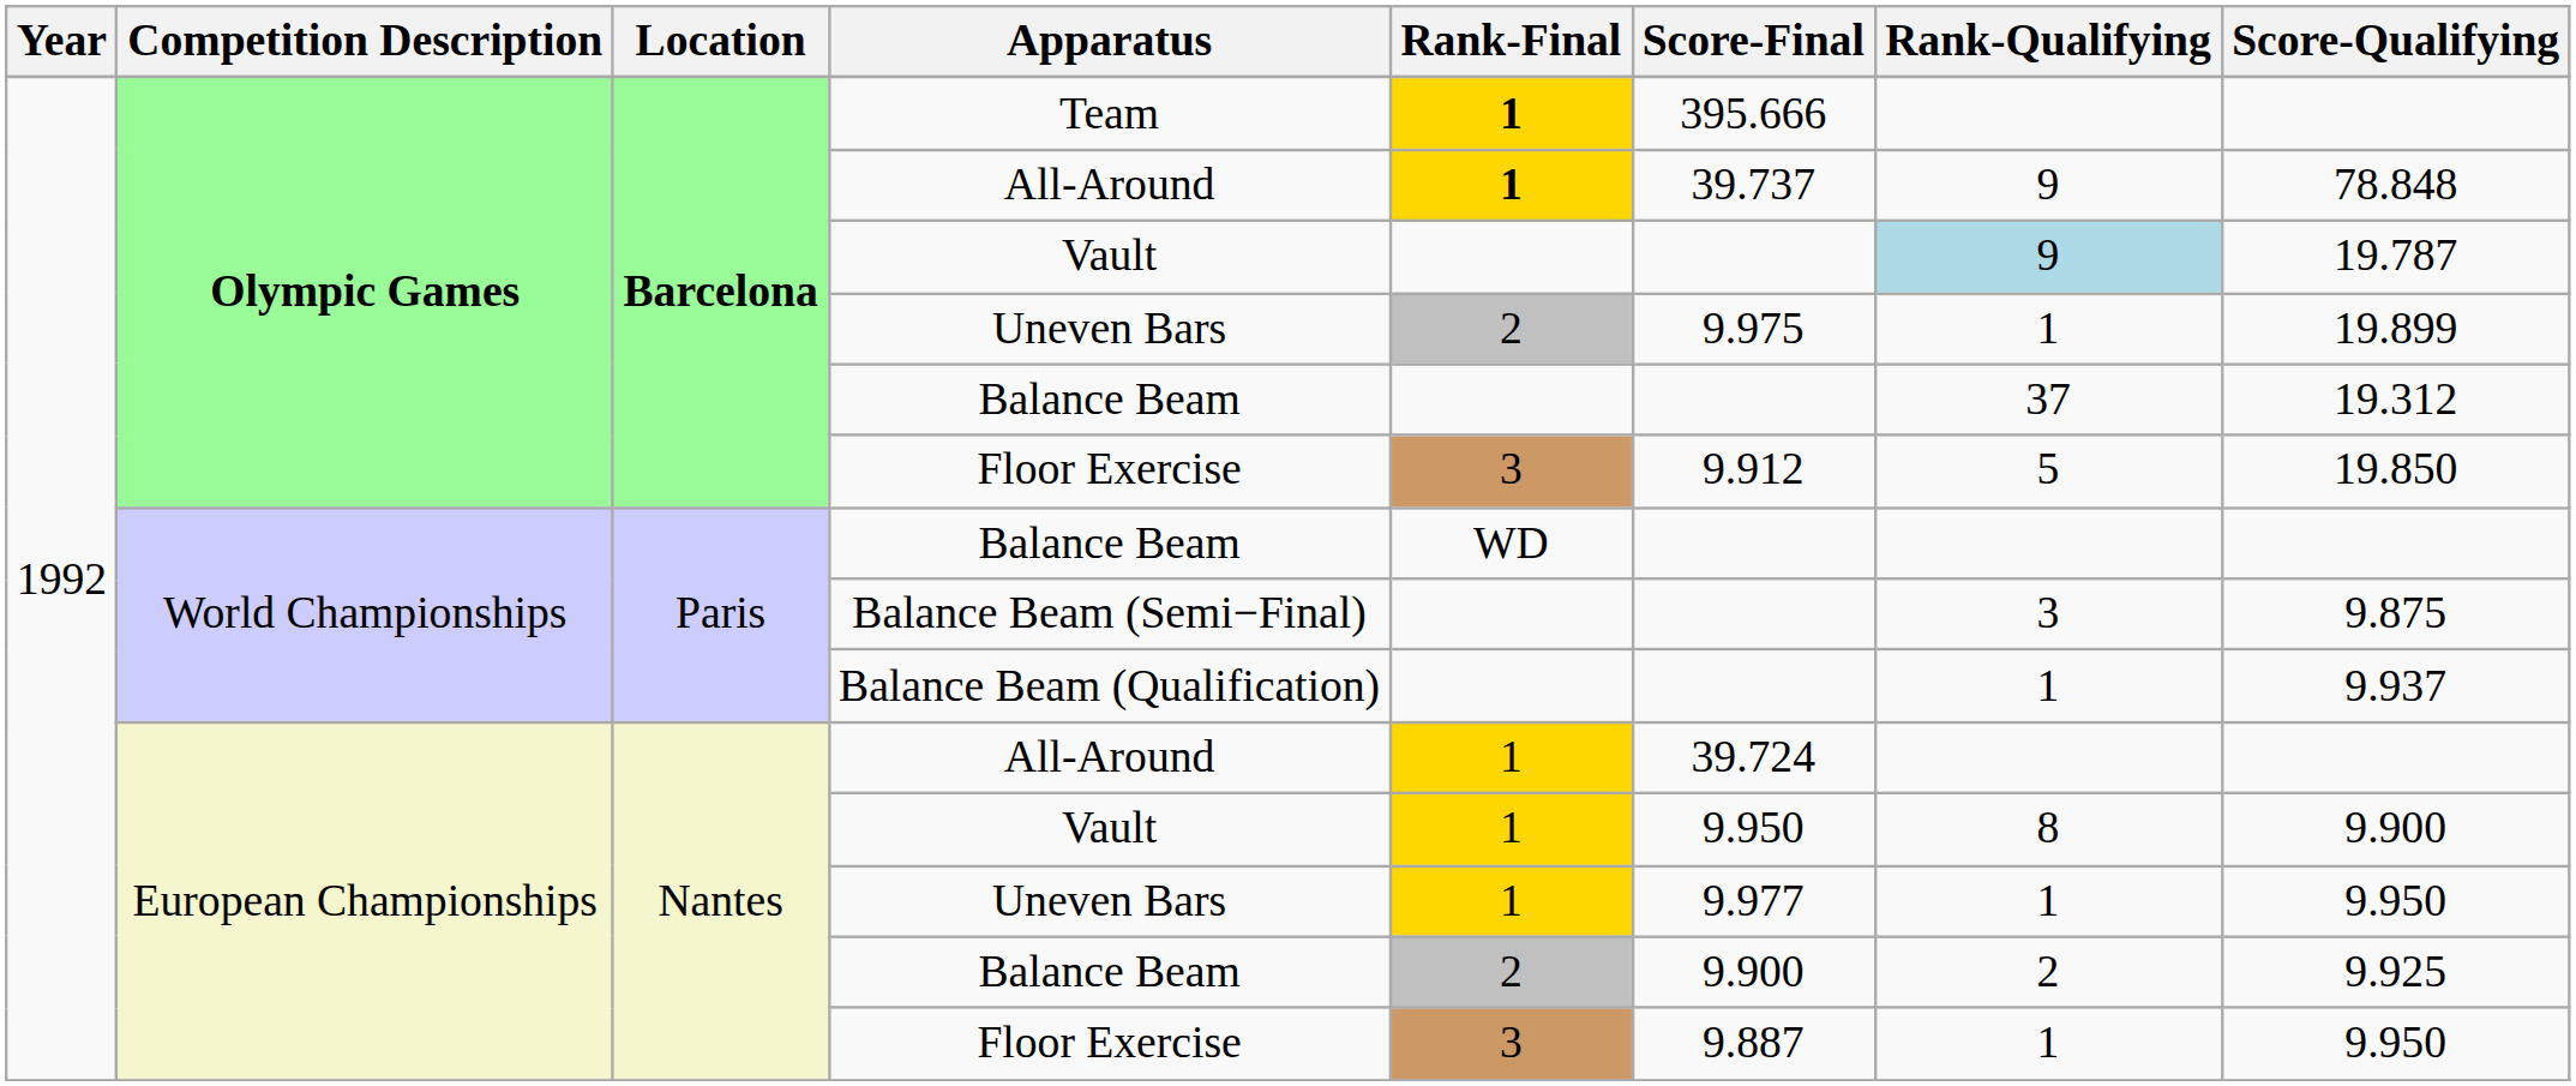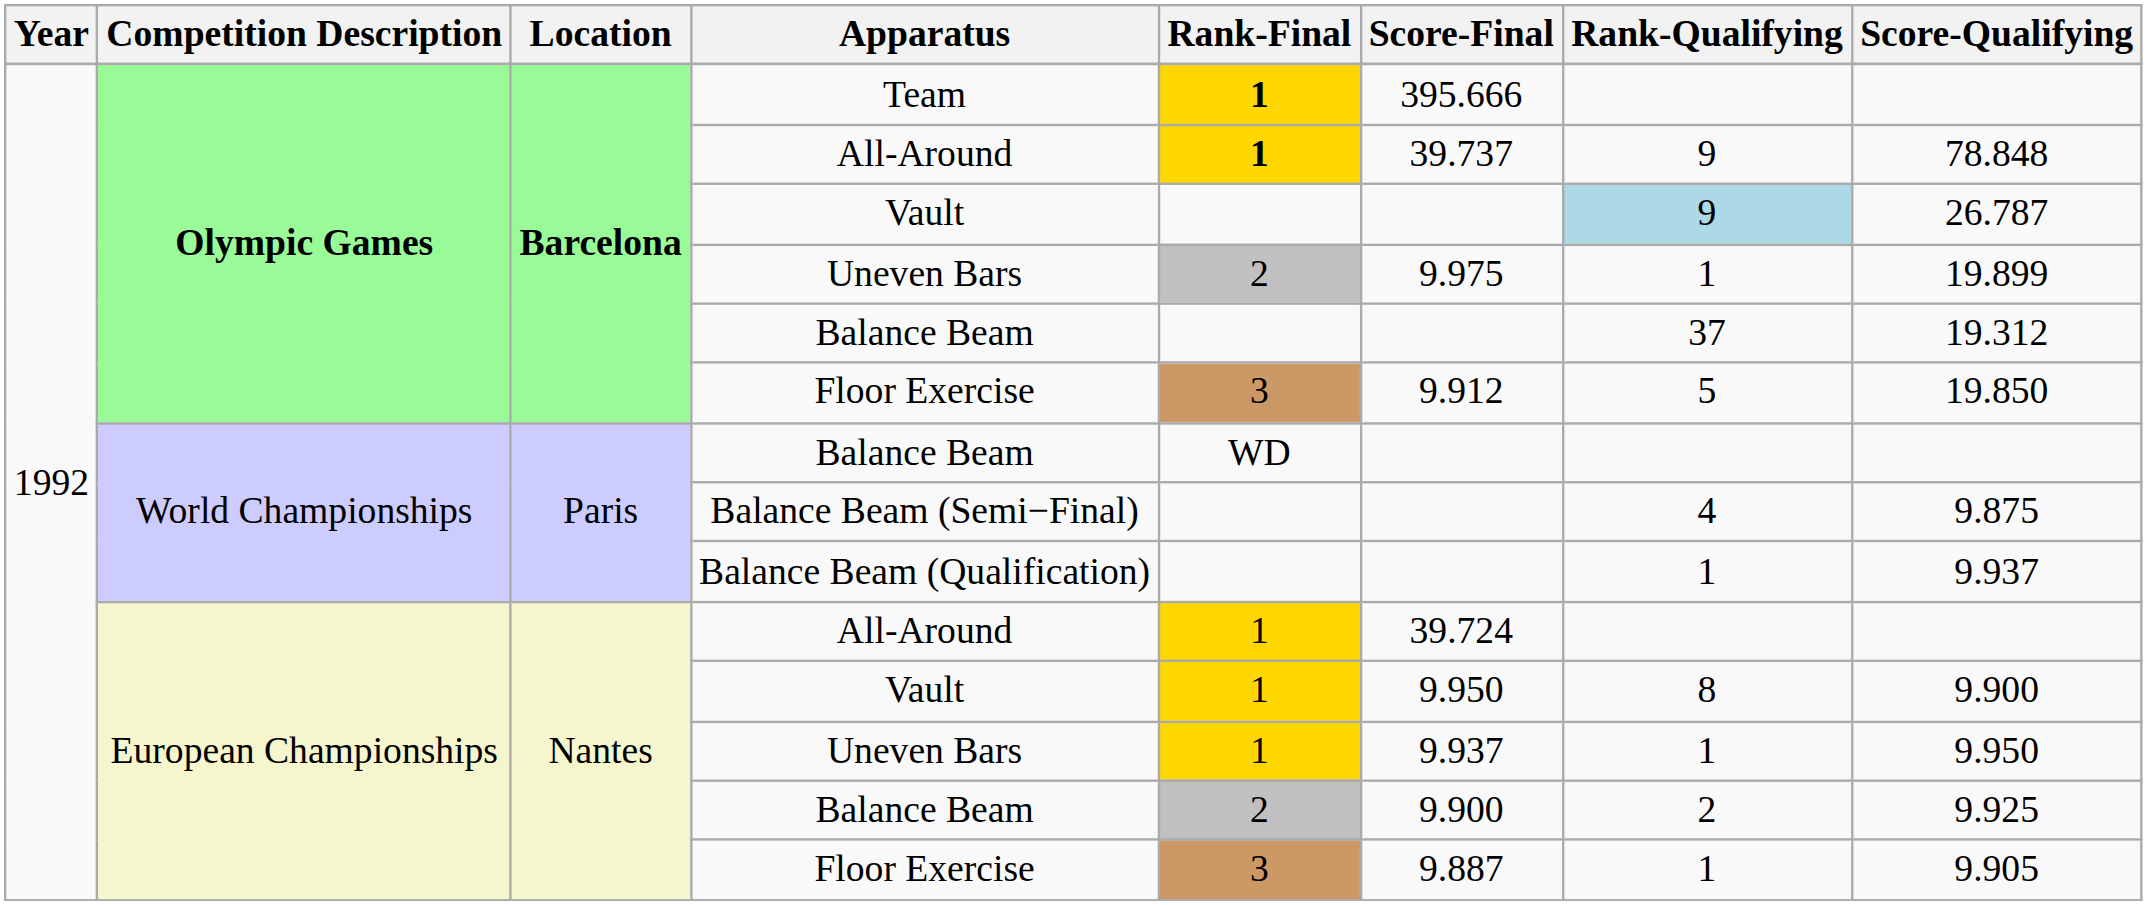Olympic Games / Vault | Score-Qualifying: 19.787 -> 26.787
Balance Beam (Semi−Final) | Rank-Qualifying: 3 -> 4
European Championships / Uneven Bars | Score-Final: 9.977 -> 9.937
European Championships / Floor Exercise | Score-Qualifying: 9.950 -> 9.905
